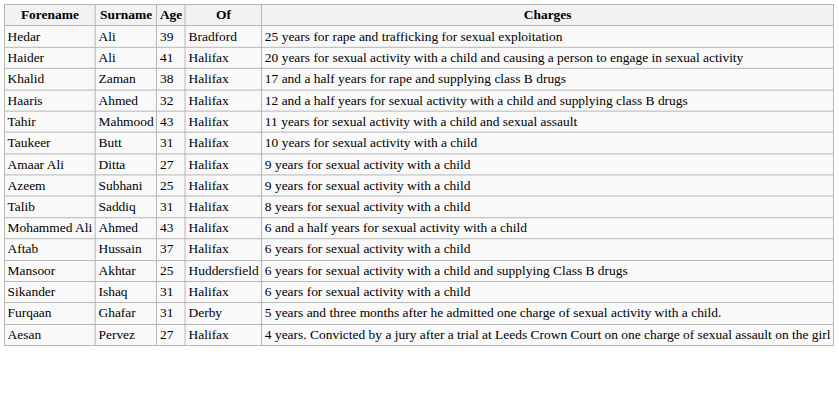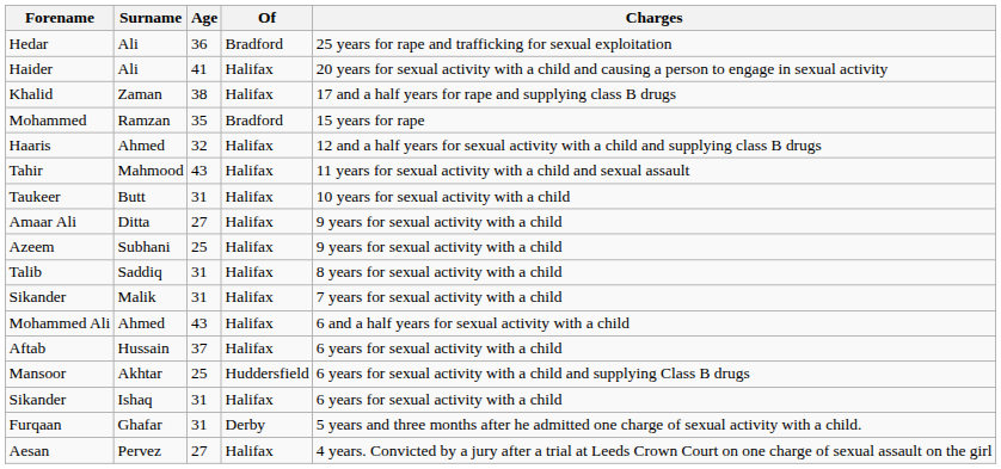Hedar | Age: 39 -> 36
+ row: Mohammed | Ramzan | 35 | Bradford | 15 years for rape
+ row: Sikander | Malik | 31 | Halifax | 7 years for sexual activity with a child
